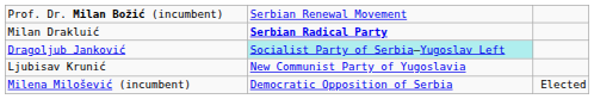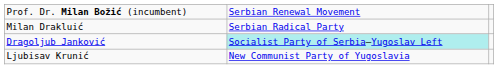Milan Drakluić | column 2: bold -> normal
- row: Milena Milošević (incumbent) | Democratic Opposition of Serbia | Elected
